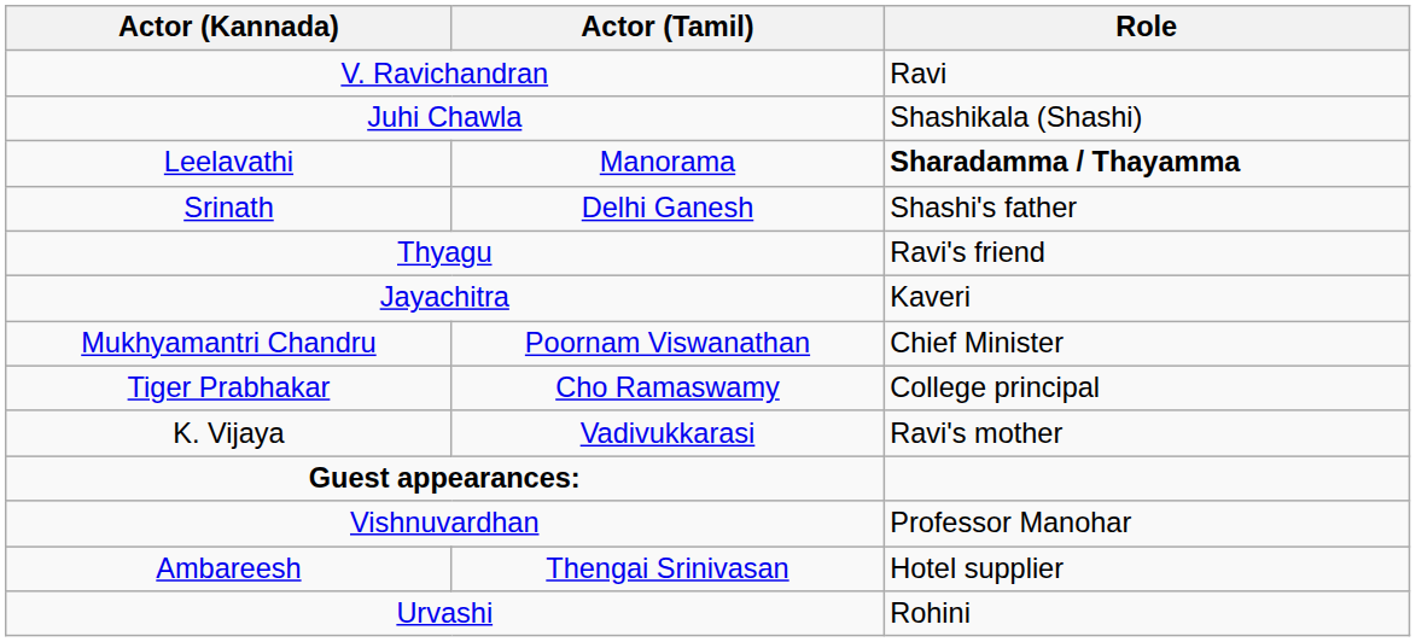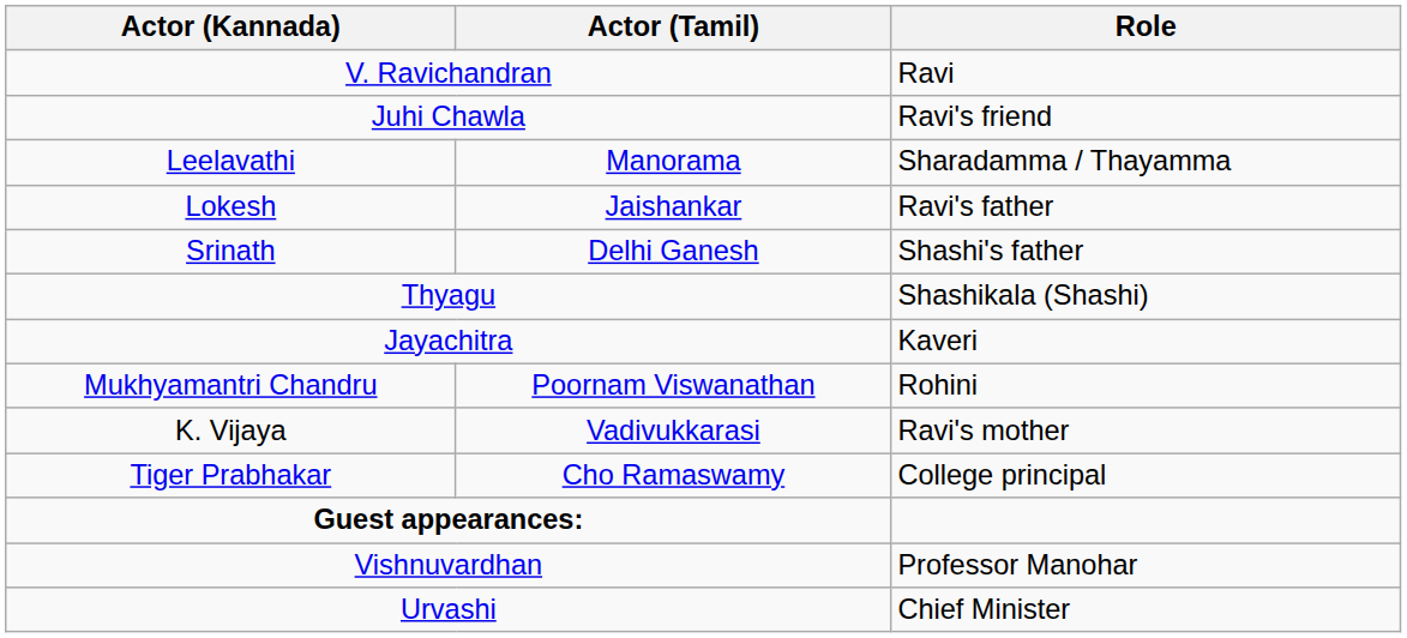Juhi Chawla | Role: Shashikala (Shashi) -> Ravi's friend
Leelavathi | Role: bold -> normal
+ row: Lokesh | Jaishankar | Ravi's father
Thyagu | Role: Ravi's friend -> Shashikala (Shashi)
Mukhyamantri Chandru | Role: Chief Minister -> Rohini
rows swapped: K. Vijaya <-> Tiger Prabhakar
- row: Ambareesh | Thengai Srinivasan | Hotel supplier
Urvashi | Role: Rohini -> Chief Minister
